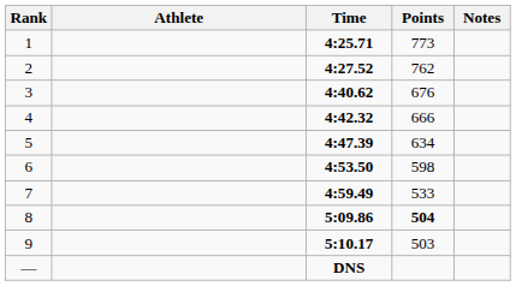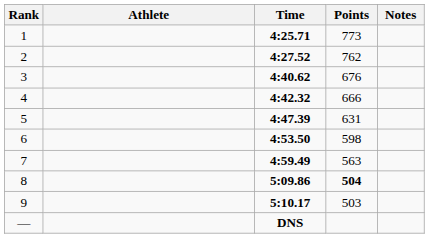5 | Points: 634 -> 631
7 | Points: 533 -> 563
